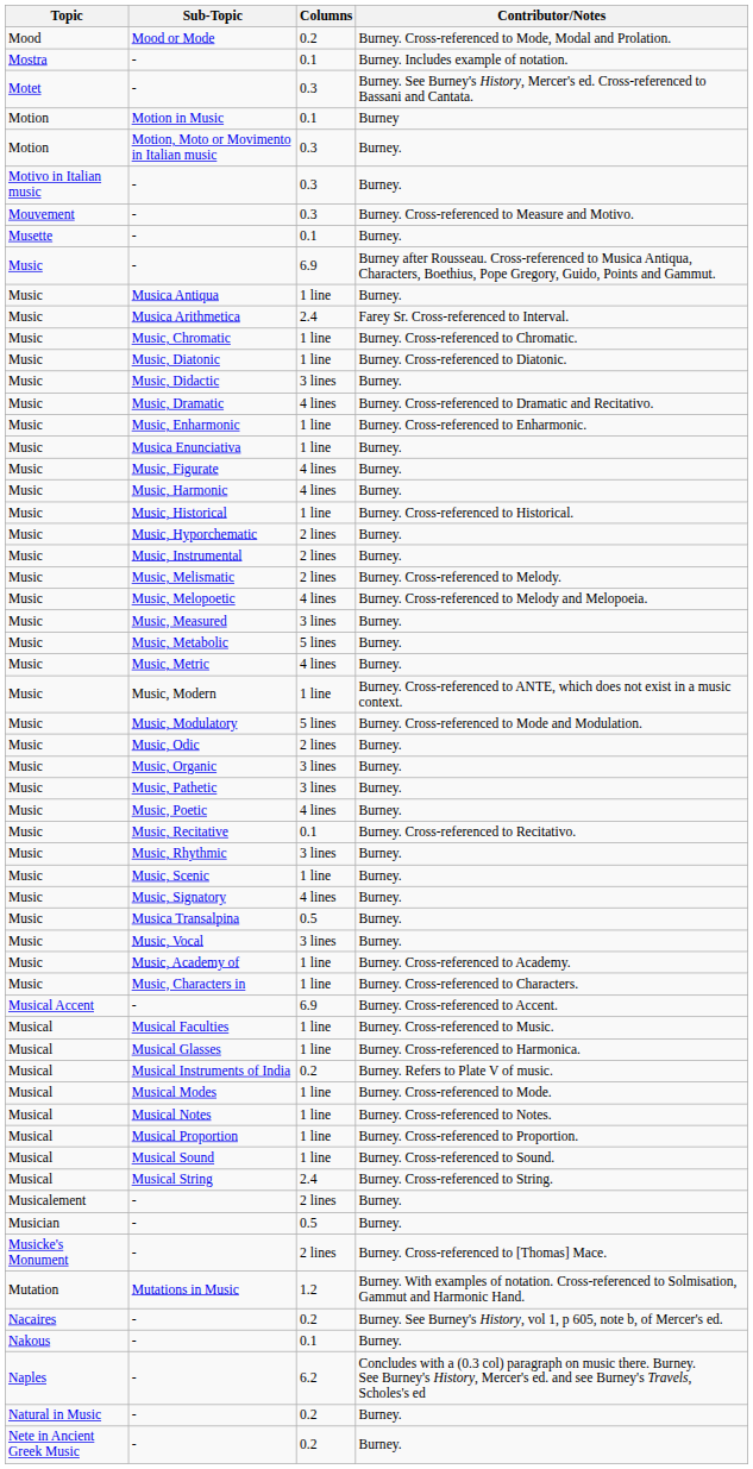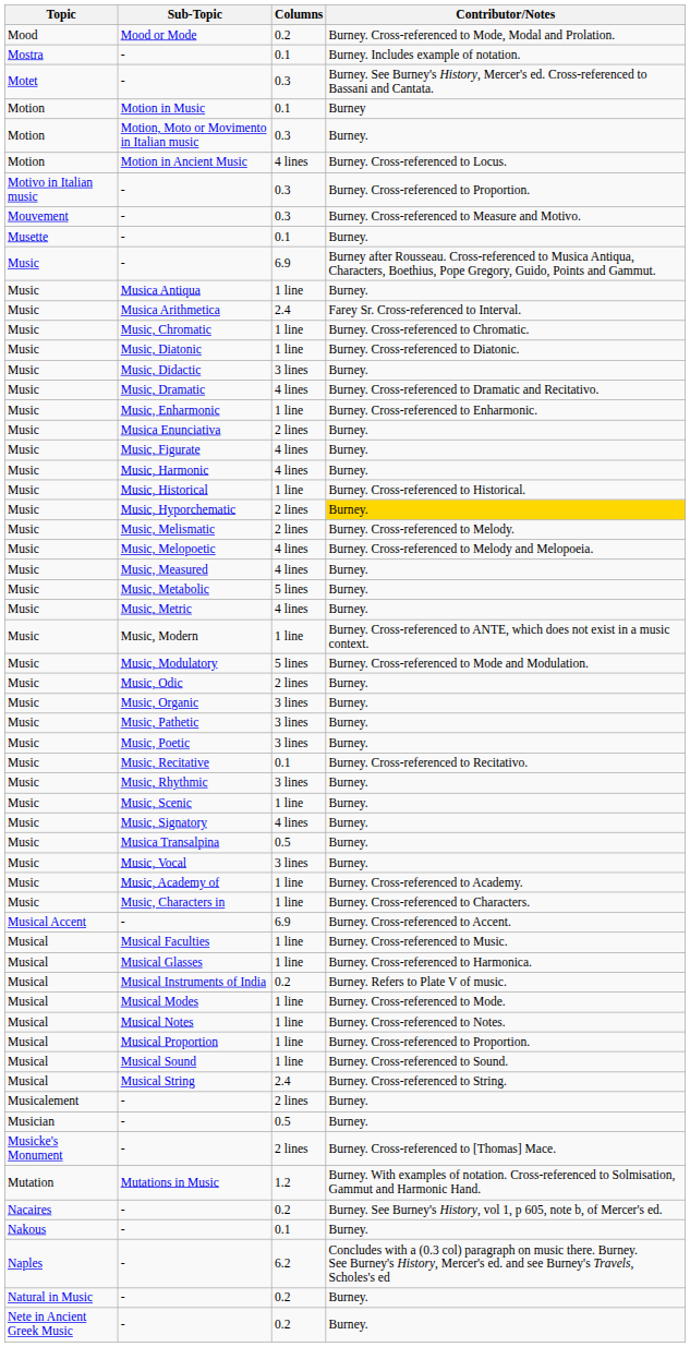+ row: Motion | Motion in Ancient Music | 4 lines | Burney. Cross-referenced to Locus.
Motivo in Italian music / - | Contributor/Notes: Burney. -> Burney. Cross-referenced to Proportion.
Musica Enunciativa | Columns: 1 line -> 2 lines
Music, Hyporchematic | Contributor/Notes: no background -> gold background
- row: Music | Music, Instrumental | 2 lines | Burney.
Music, Measured | Columns: 3 lines -> 4 lines
Music, Poetic | Columns: 4 lines -> 3 lines
